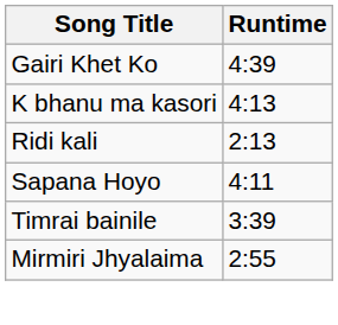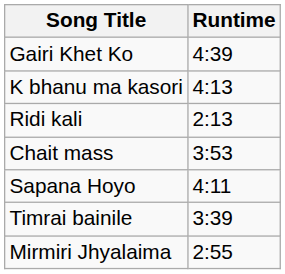+ row: Chait mass | 3:53
